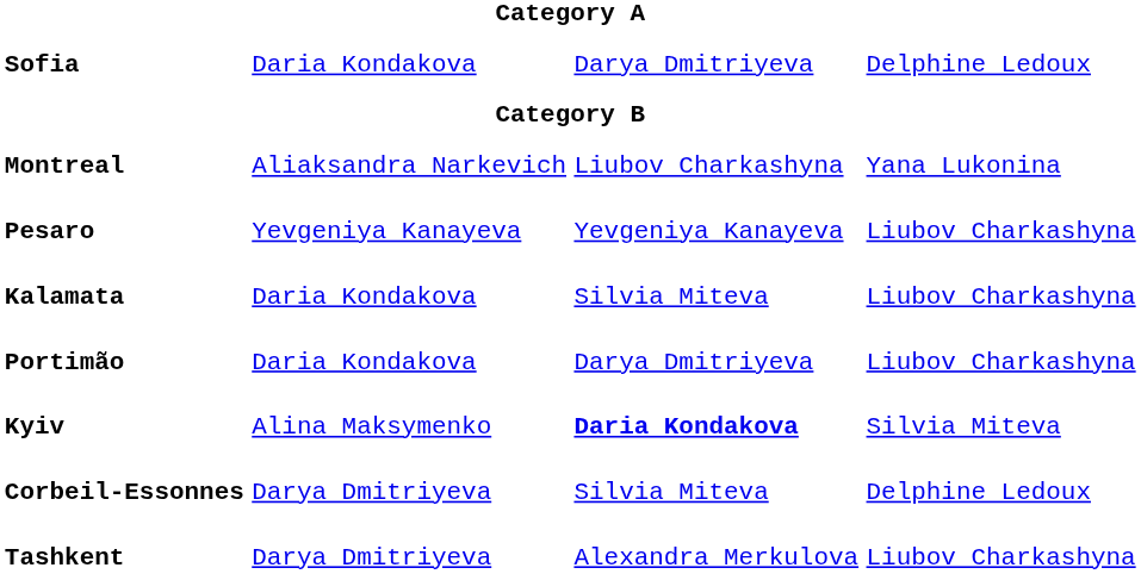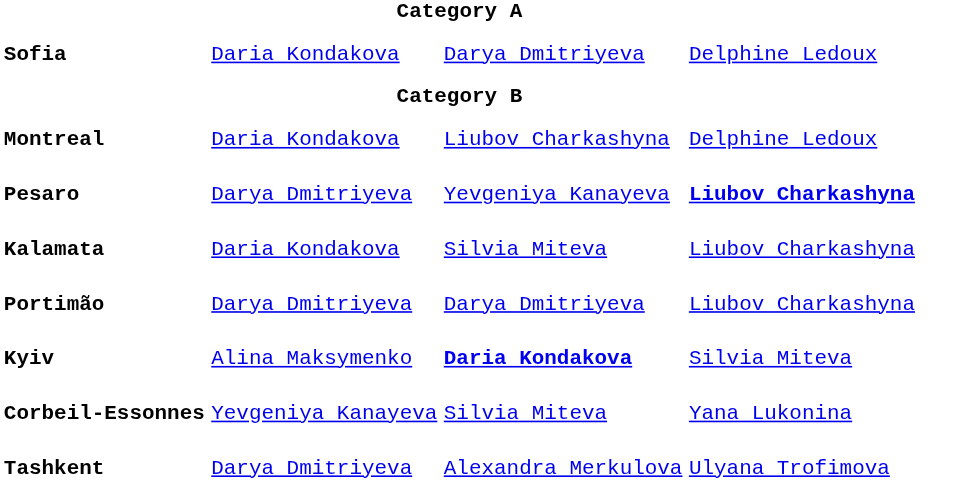Montreal | column 2: Aliaksandra Narkevich -> Daria Kondakova
Montreal | column 4: Yana Lukonina -> Delphine Ledoux
Pesaro | column 2: Yevgeniya Kanayeva -> Darya Dmitriyeva
Pesaro | column 4: normal -> bold
Portimão | column 2: Daria Kondakova -> Darya Dmitriyeva
Corbeil-Essonnes | column 2: Darya Dmitriyeva -> Yevgeniya Kanayeva
Corbeil-Essonnes | column 4: Delphine Ledoux -> Yana Lukonina
Tashkent | column 4: Liubov Charkashyna -> Ulyana Trofimova
